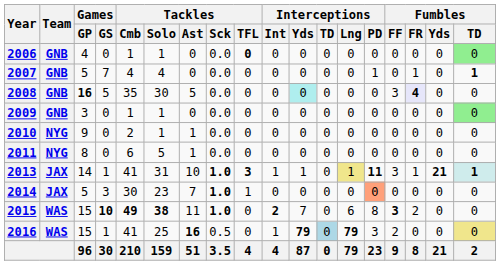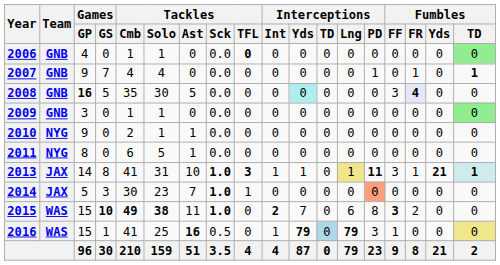2007 | Games / GP: 5 -> 9
2013 | Games / GS: 1 -> 8
2016 | Fumbles / FF: 2 -> 1
